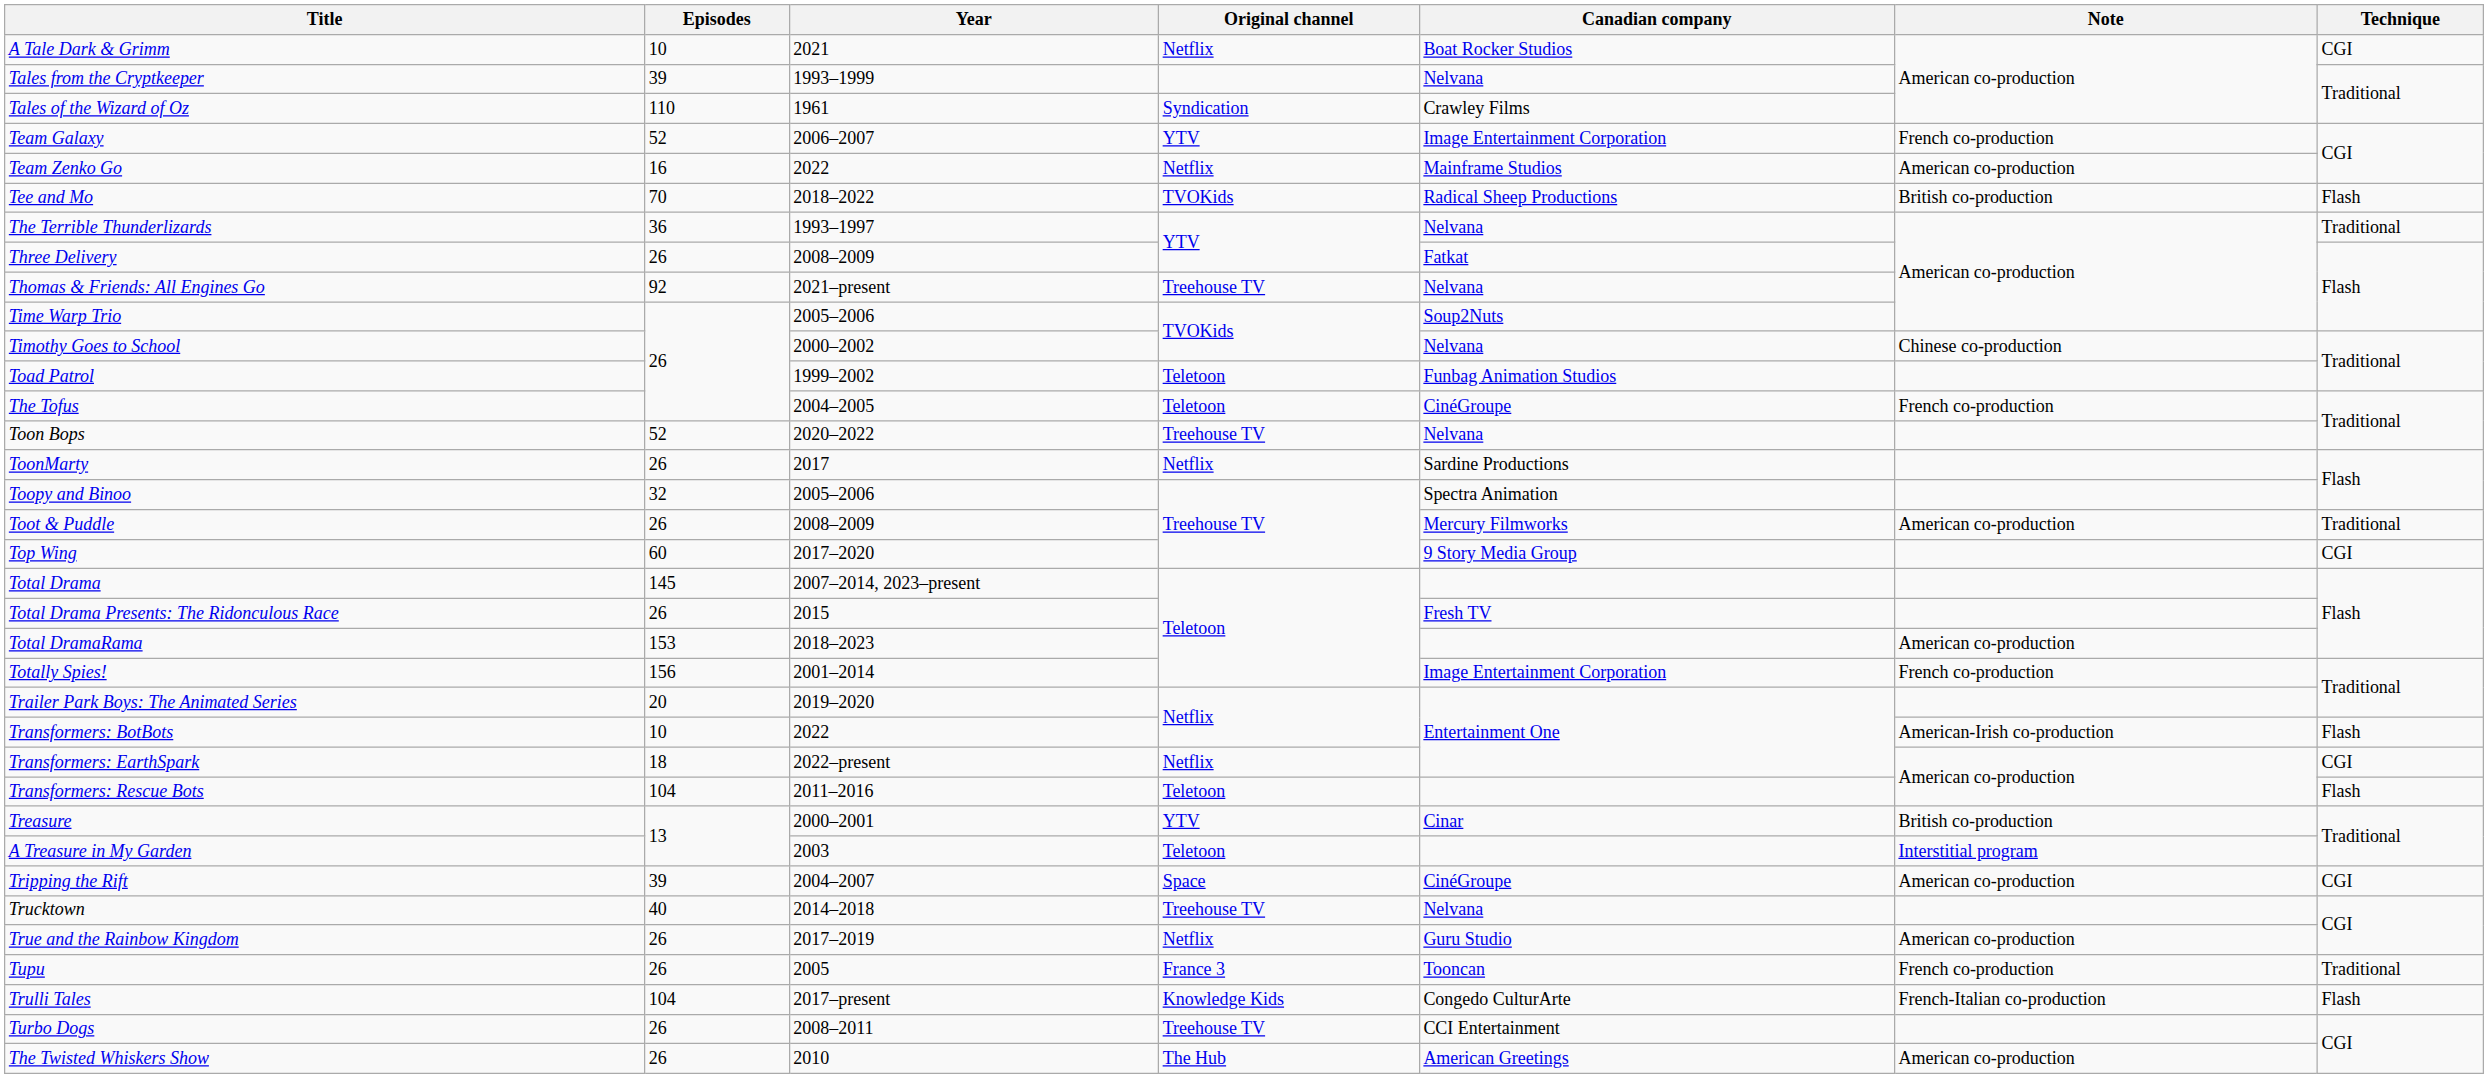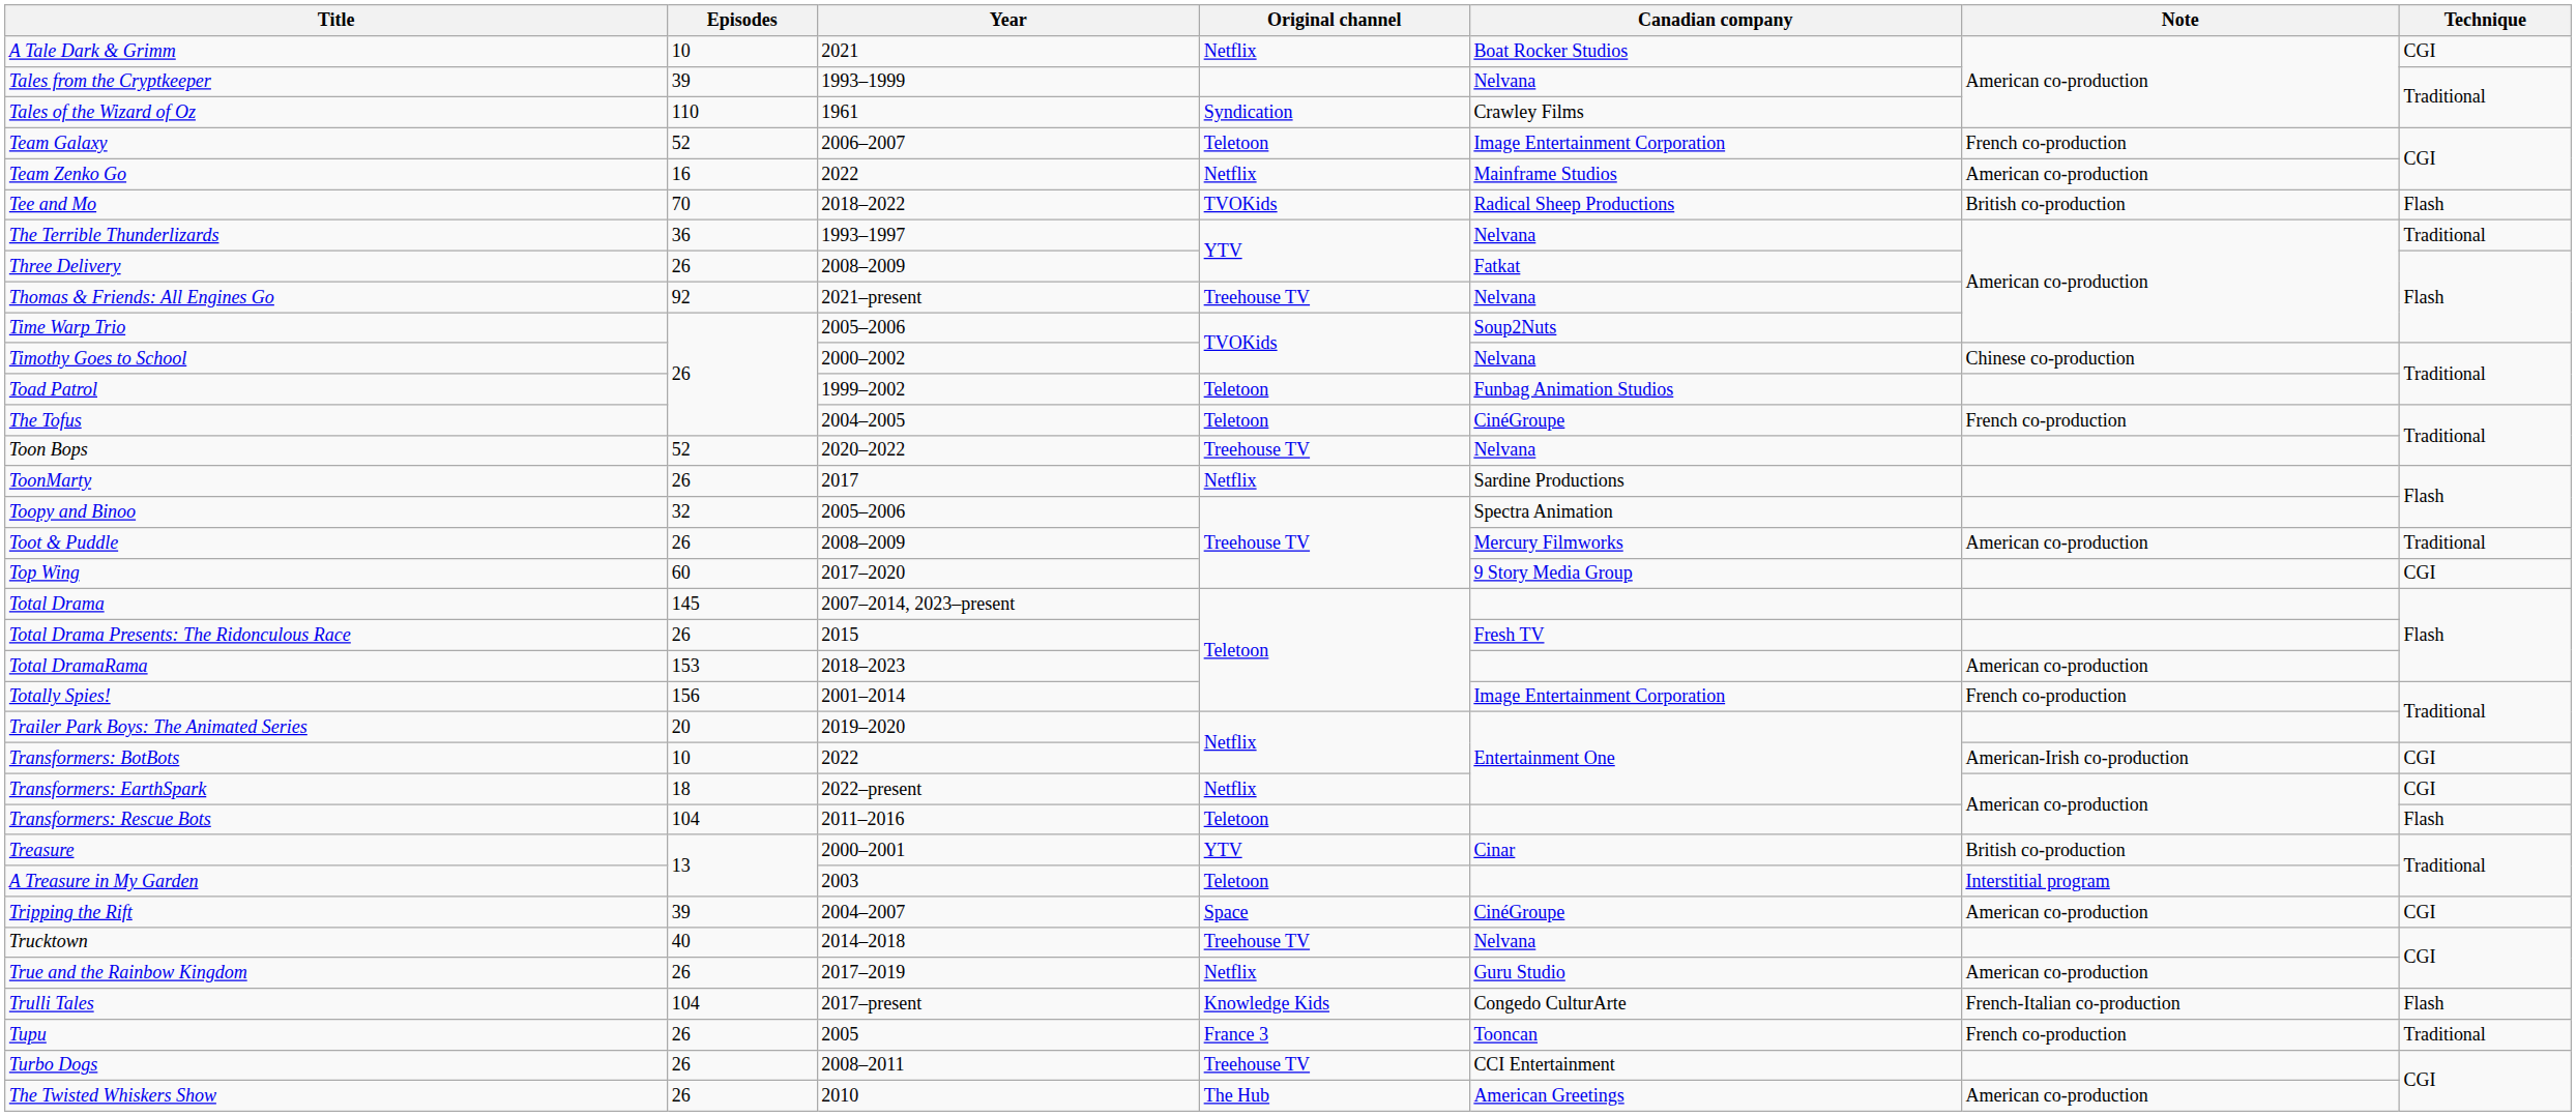Team Galaxy | Original channel: YTV -> Teletoon
Transformers: BotBots | Technique: Flash -> CGI
rows swapped: Trulli Tales <-> Tupu
